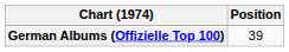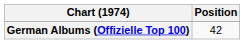German Albums (Offizielle Top 100) | Position: 39 -> 42
